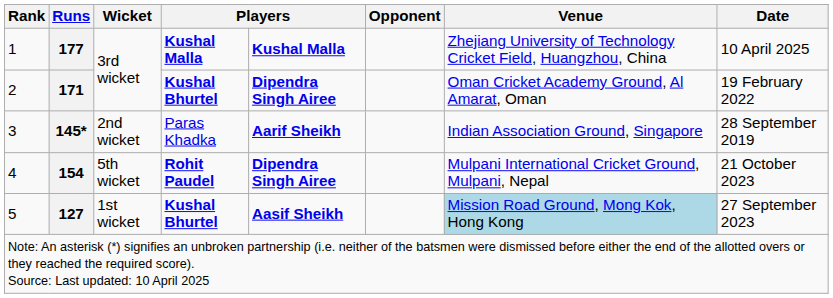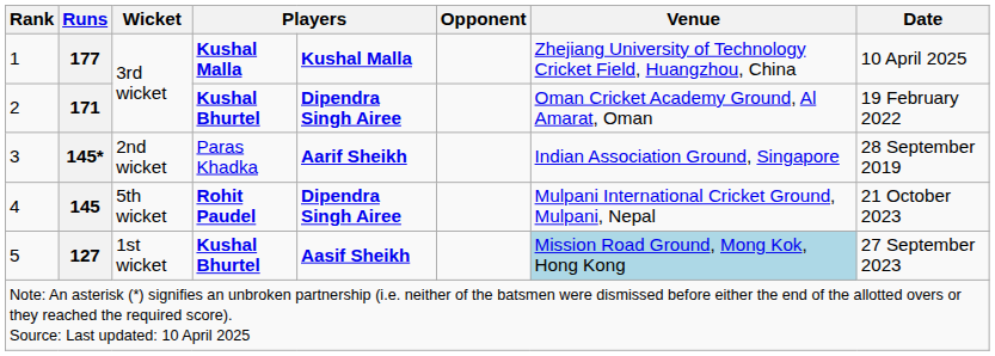4 | Runs: 154 -> 145
